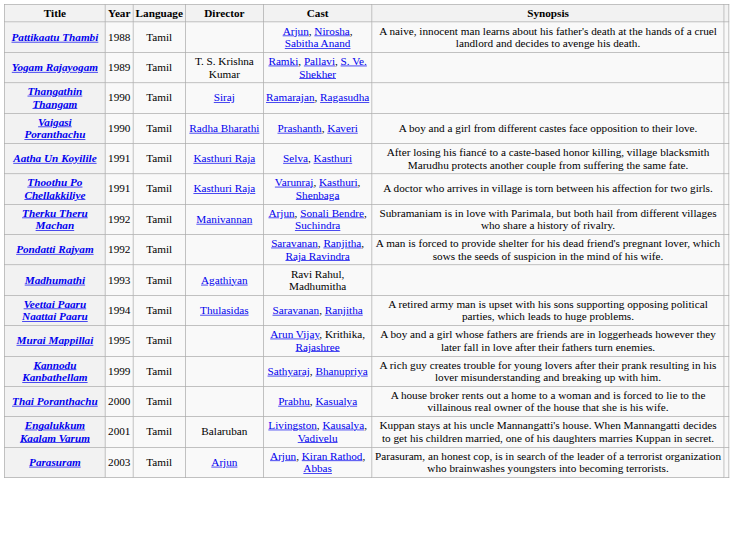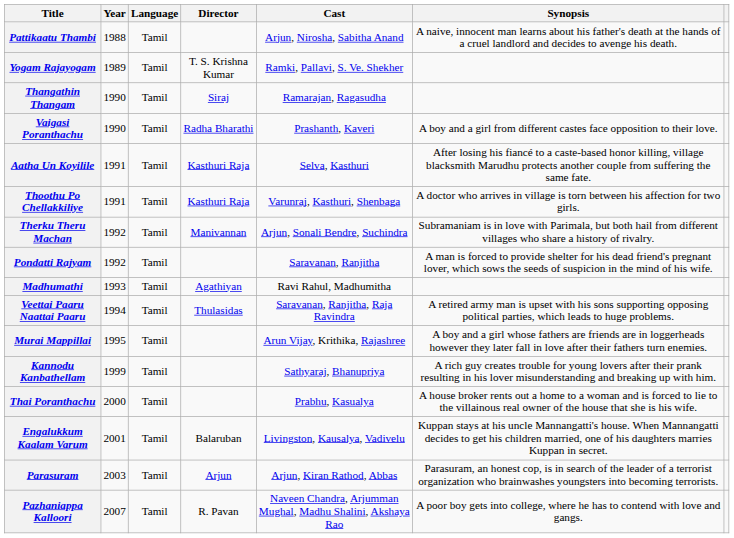Pondatti Rajyam | Cast: Saravanan, Ranjitha, Raja Ravindra -> Saravanan, Ranjitha
Veettai Paaru Naattai Paaru | Cast: Saravanan, Ranjitha -> Saravanan, Ranjitha, Raja Ravindra
+ row: Pazhaniappa Kalloori | 2007 | Tamil | R. Pavan | Naveen Chandra, Arjumman Mughal, Madhu Shalini, Akshaya Rao | A poor boy gets into college, where he has to contend with love and gangs.
